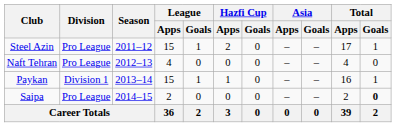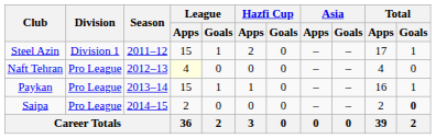Steel Azin | Division: Pro League -> Division 1
Naft Tehran | League / Apps: no background -> lightyellow background
Paykan | Division: Division 1 -> Pro League
